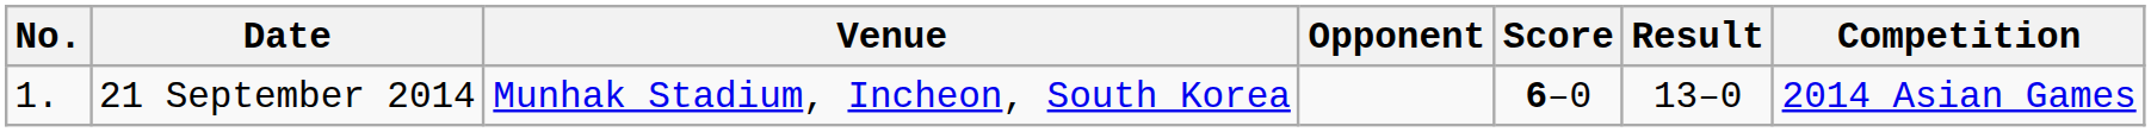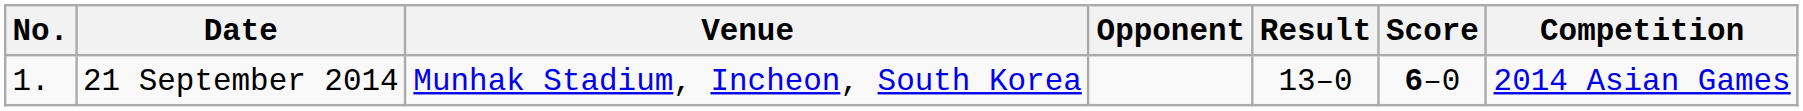columns swapped: Score <-> Result
